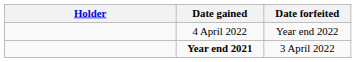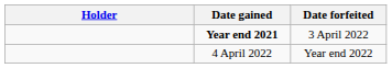rows swapped: Year end 2021 <-> 4 April 2022
